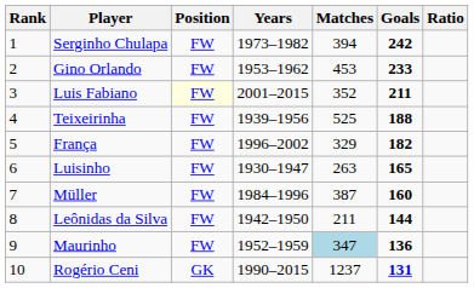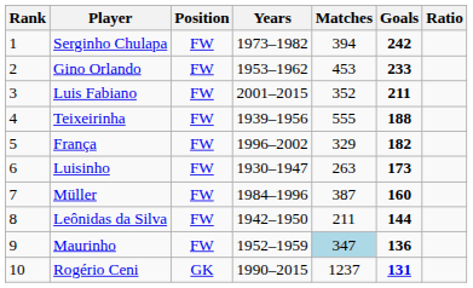Luis Fabiano | Position: lightyellow background -> no background
Teixeirinha | Matches: 525 -> 555
Luisinho | Goals: 165 -> 173
